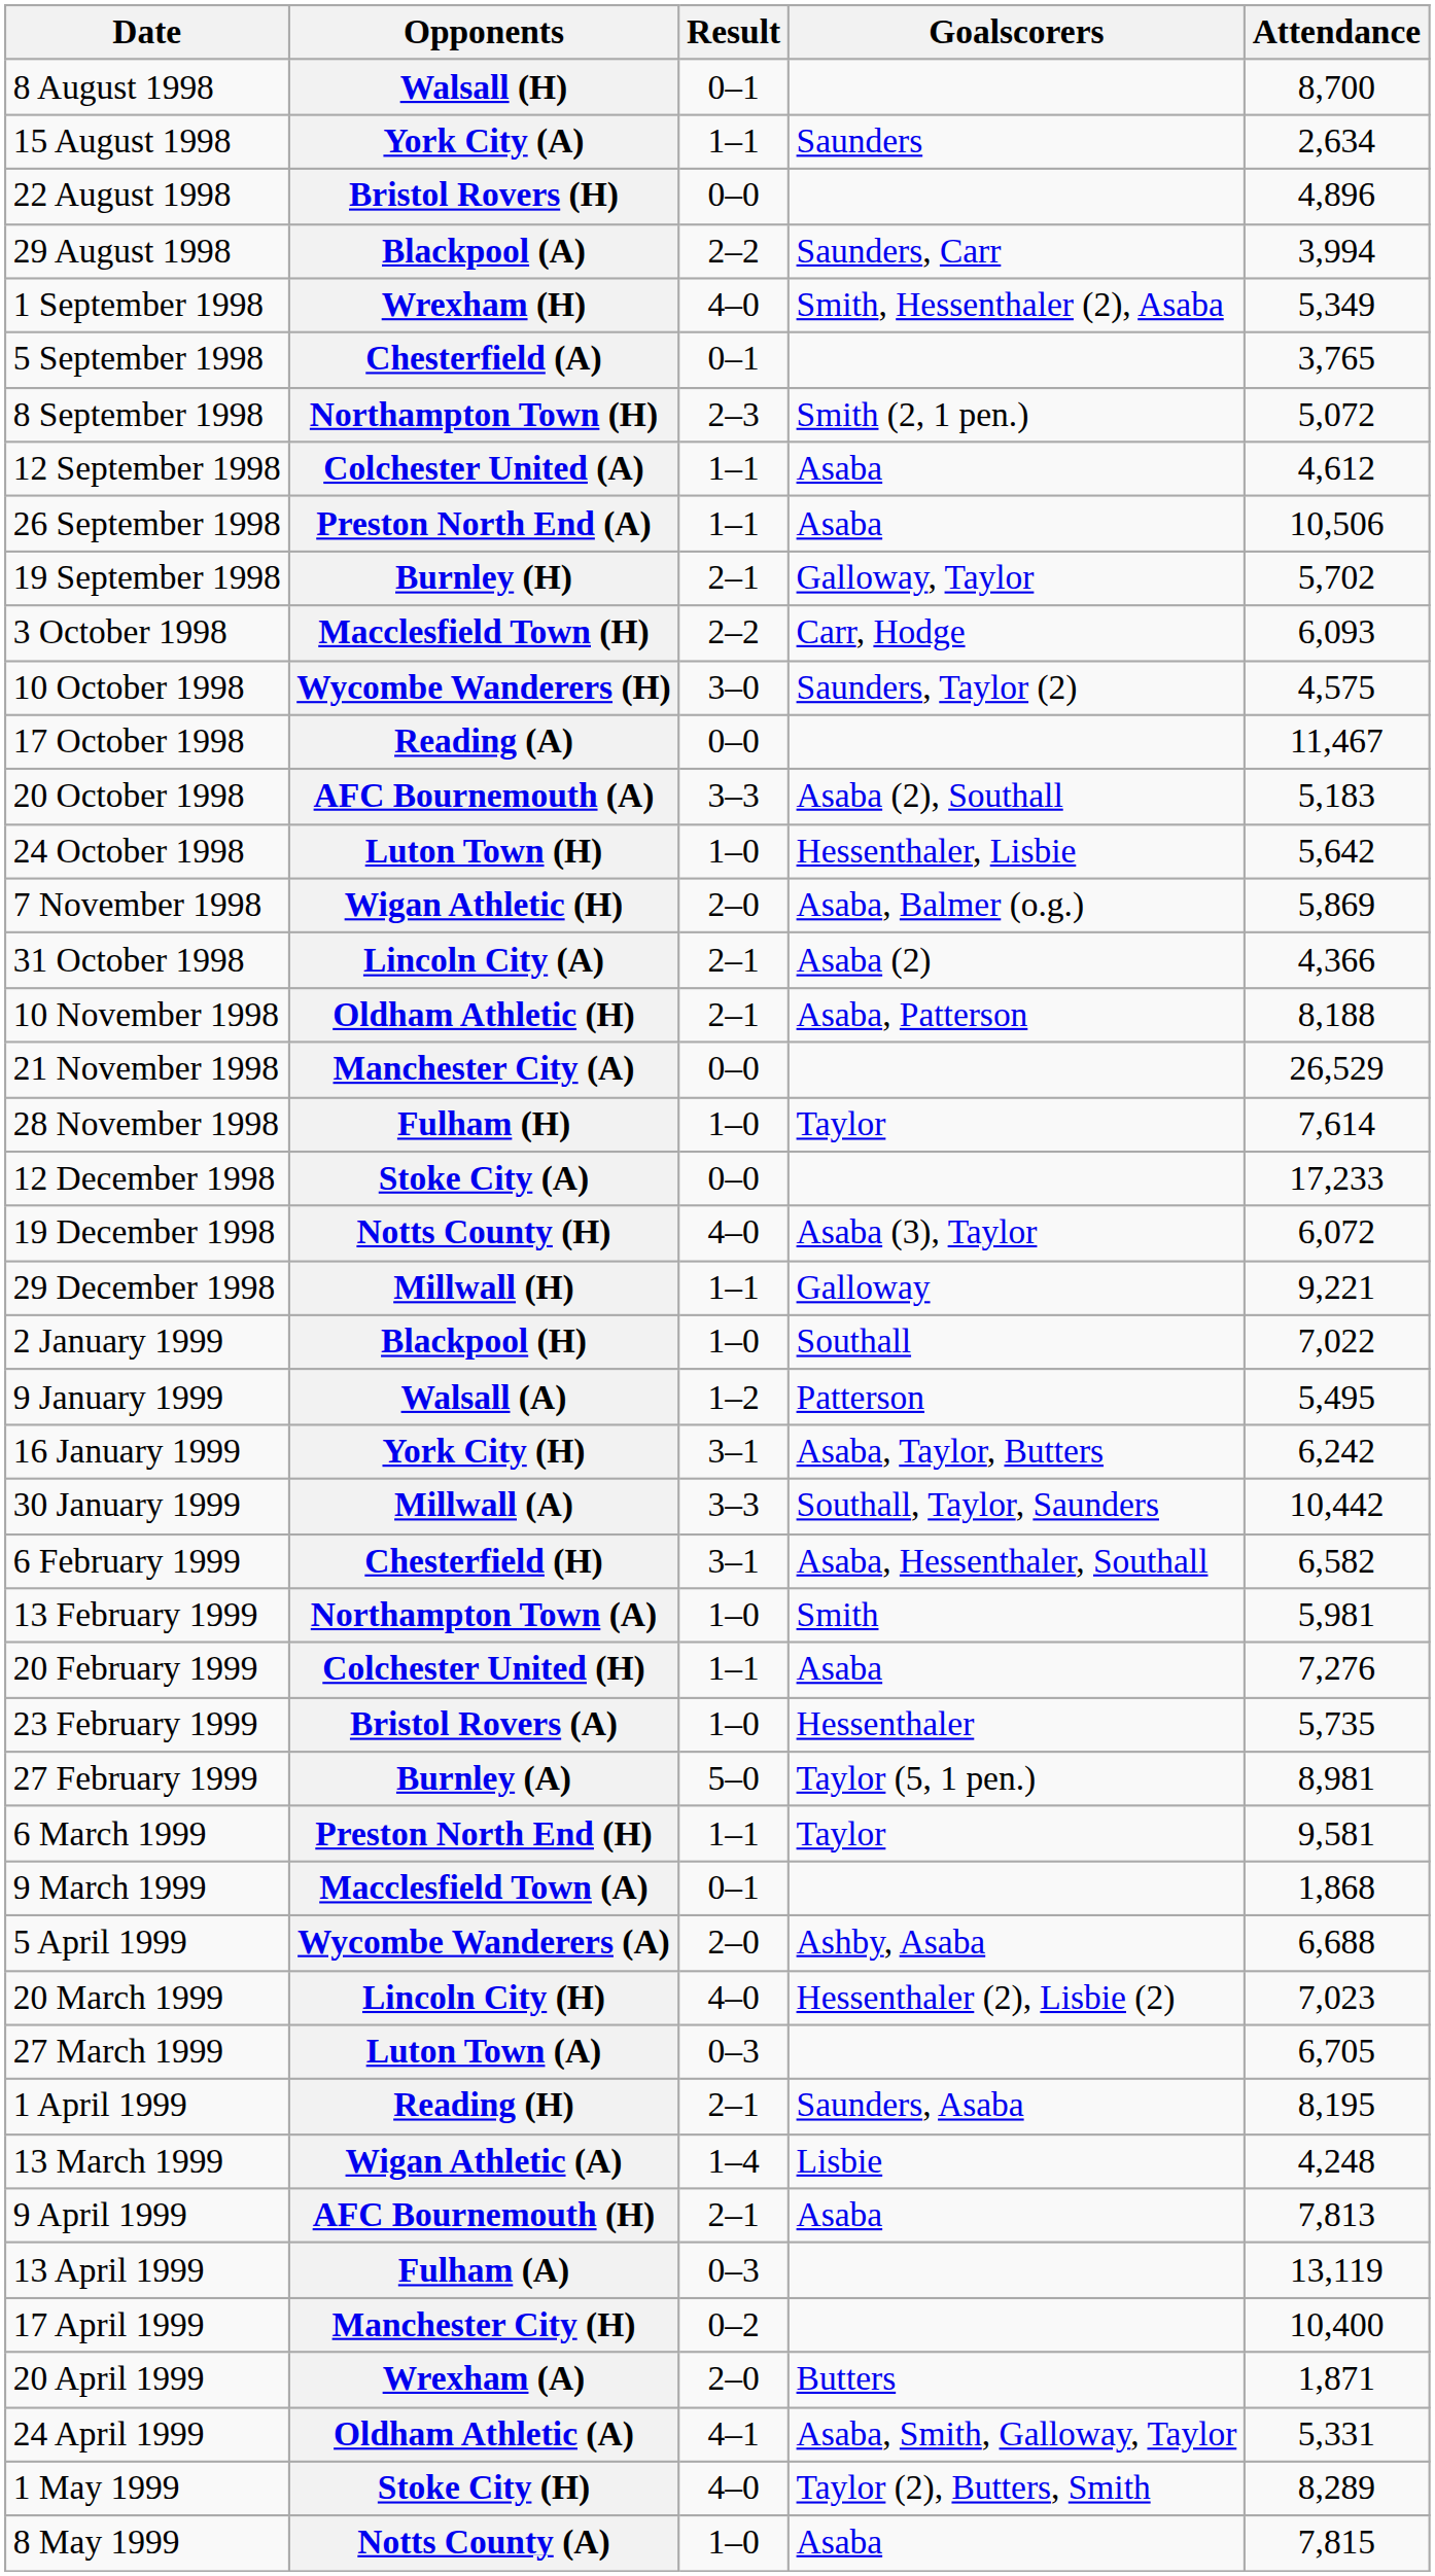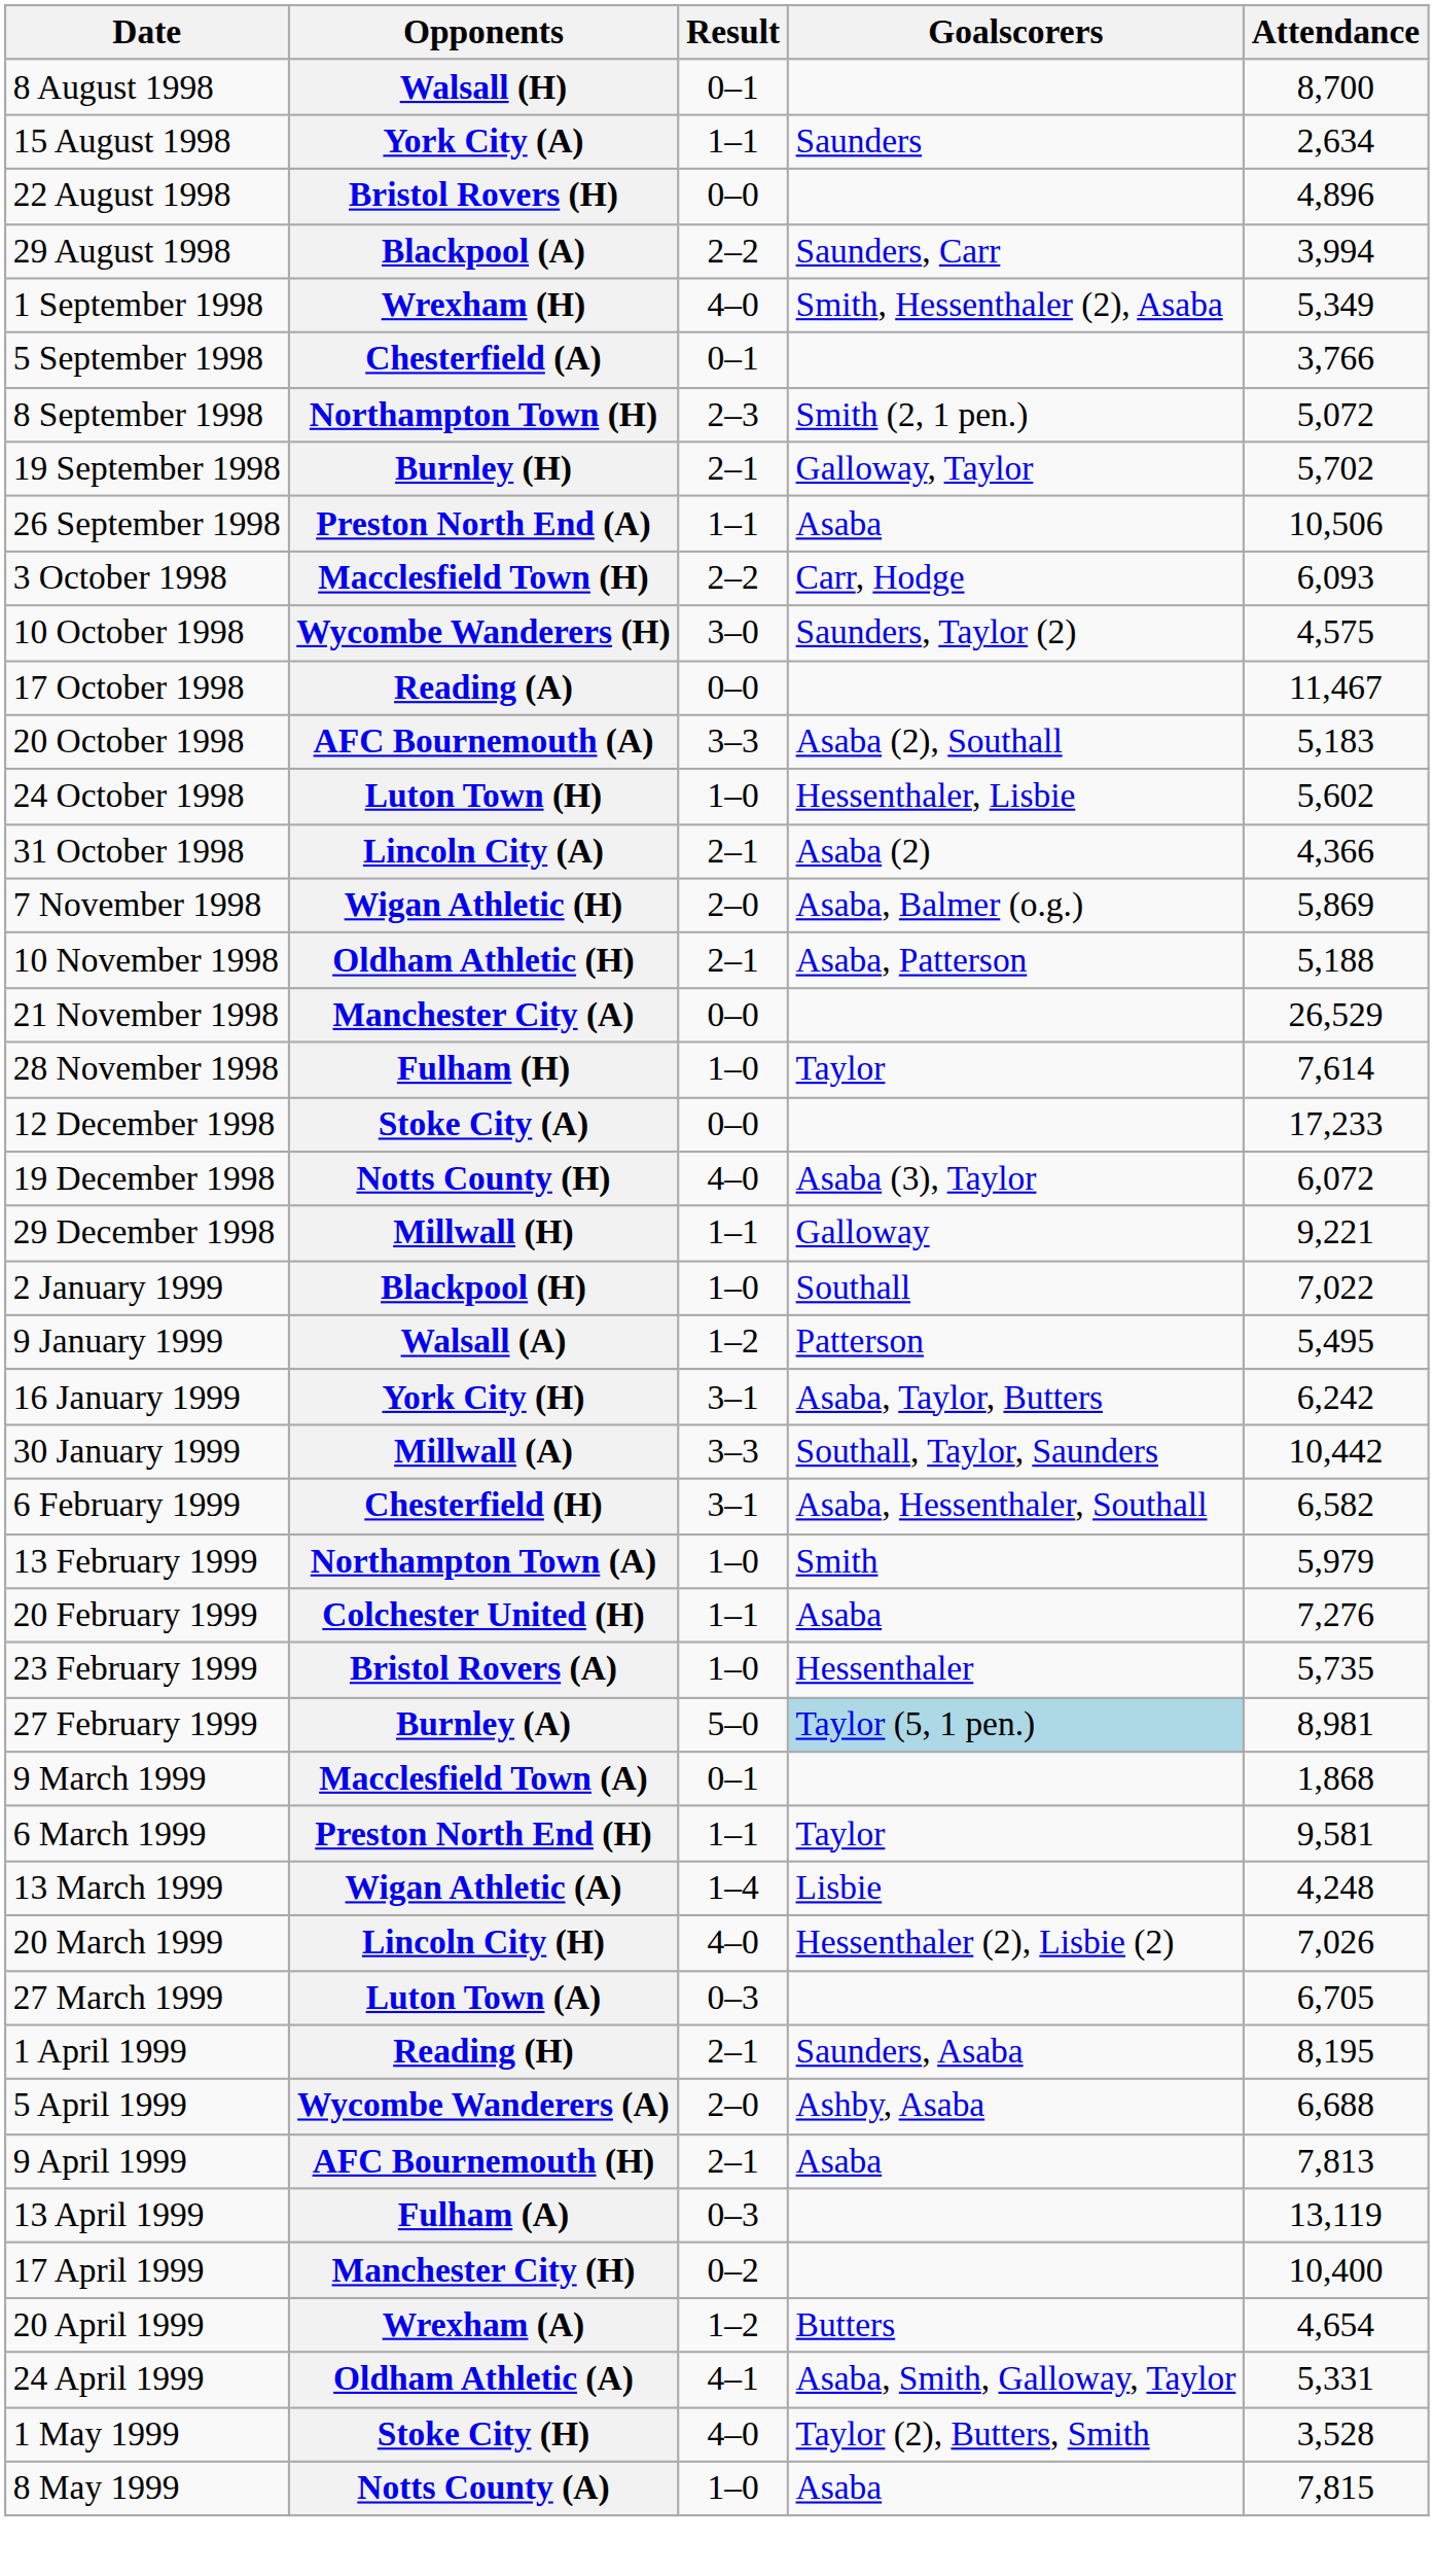Chesterfield (A) | Attendance: 3,765 -> 3,766
- row: 12 September 1998 | Colchester United (A) | 1–1 | Asaba | 4,612
rows swapped: Burnley (H) <-> Preston North End (A)
Luton Town (H) | Attendance: 5,642 -> 5,602
rows swapped: Lincoln City (A) <-> Wigan Athletic (H)
Oldham Athletic (H) | Attendance: 8,188 -> 5,188
Northampton Town (A) | Attendance: 5,981 -> 5,979
Burnley (A) | Goalscorers: no background -> lightblue background
rows swapped: Preston North End (H) <-> Macclesfield Town (A)
rows swapped: Wigan Athletic (A) <-> Wycombe Wanderers (A)
Lincoln City (H) | Attendance: 7,023 -> 7,026
Wrexham (A) | Result: 2–0 -> 1–2
Wrexham (A) | Attendance: 1,871 -> 4,654
Stoke City (H) | Attendance: 8,289 -> 3,528
